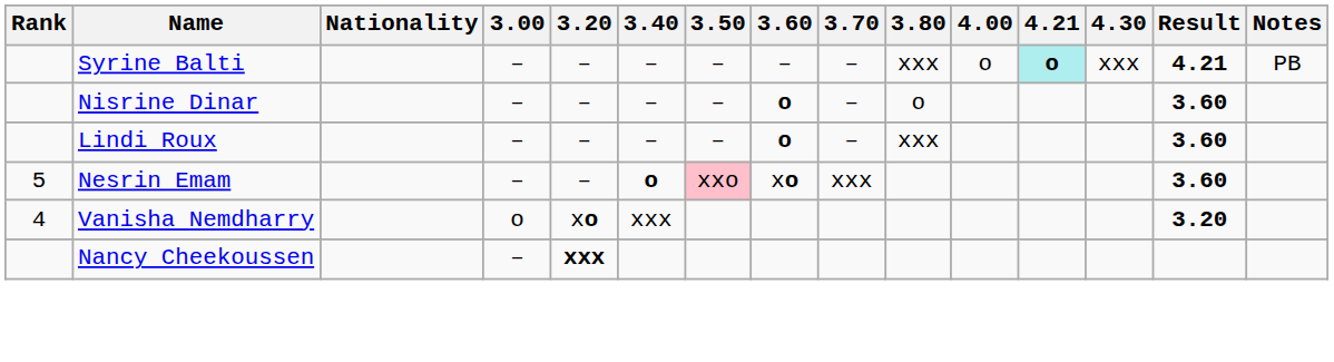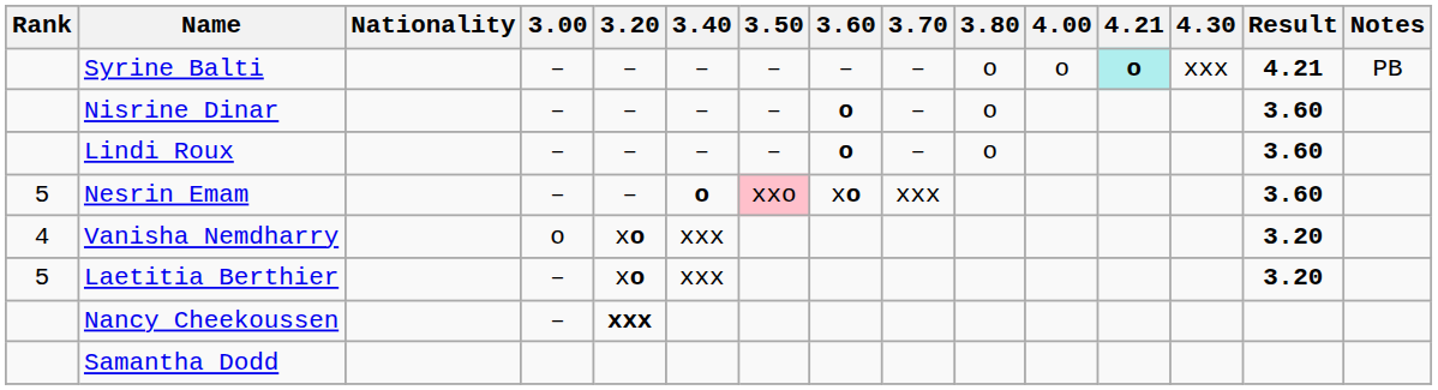Syrine Balti | 3.80: xxx -> o
Lindi Roux | 3.80: xxx -> o
+ row: 5 | Laetitia Berthier | – | xo | xxx | 3.20
+ row: Samantha Dodd
